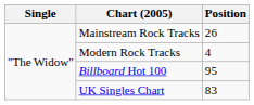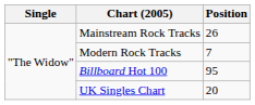Modern Rock Tracks | Position: 4 -> 7
UK Singles Chart | Position: 83 -> 20
